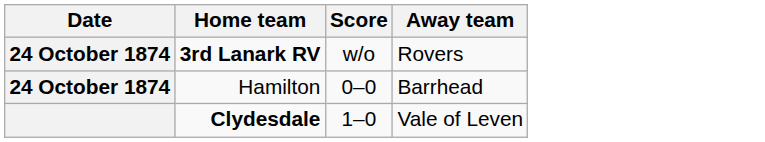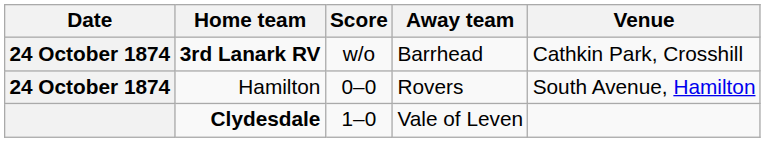+ column: Venue | Cathkin Park, Crosshill | South Avenue, Hamilton
3rd Lanark RV | Away team: Rovers -> Barrhead
Hamilton | Away team: Barrhead -> Rovers
